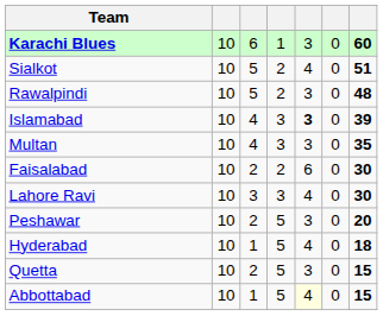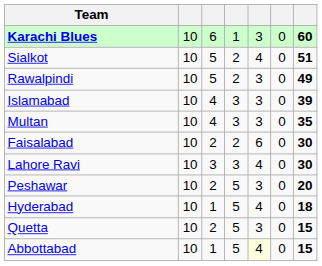Rawalpindi | column 7: 48 -> 49
Islamabad | column 5: bold -> normal
